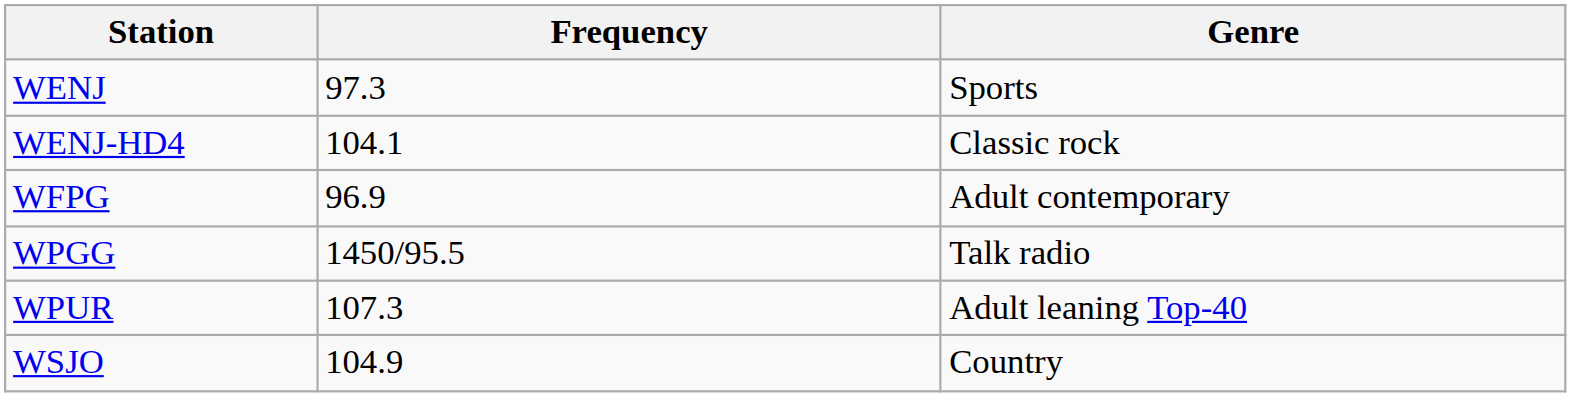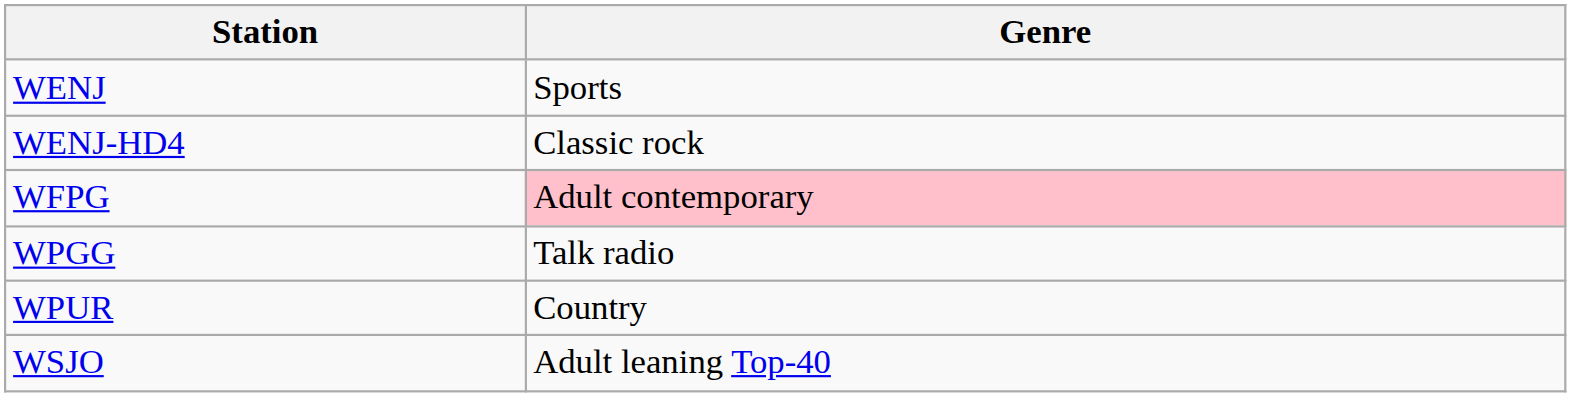- column: Frequency | 97.3 | 104.1 | 96.9 | 1450/95.5 | 107.3 | 104.9
WFPG | Genre: no background -> pink background
WPUR | Genre: Adult leaning Top-40 -> Country
WSJO | Genre: Country -> Adult leaning Top-40
